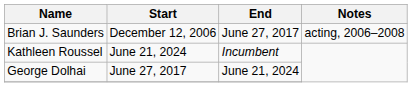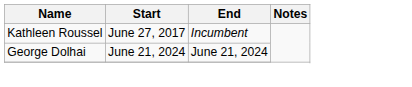- row: Brian J. Saunders | December 12, 2006 | June 27, 2017 | acting, 2006–2008
Kathleen Roussel | Start: June 21, 2024 -> June 27, 2017
George Dolhai | Start: June 27, 2017 -> June 21, 2024
